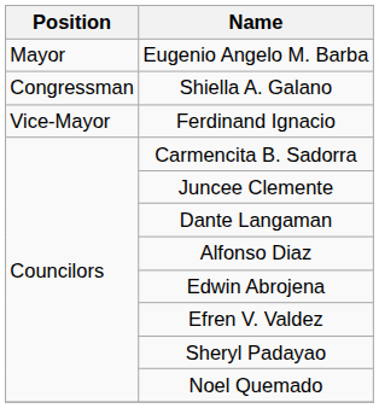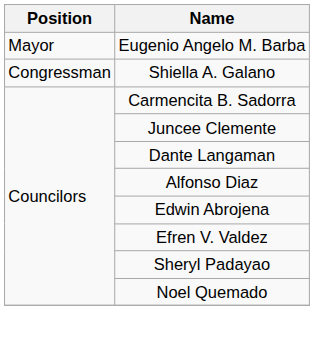- row: Vice-Mayor | Ferdinand Ignacio
